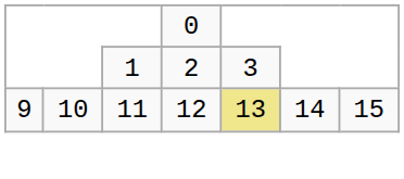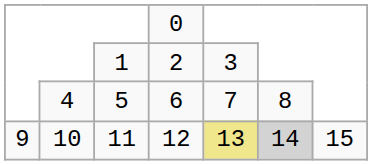+ row: 4 | 5 | 6 | 7 | 8
10 | column 6: no background -> lightgrey background
